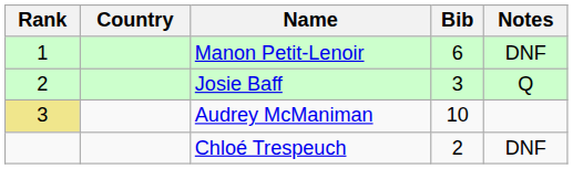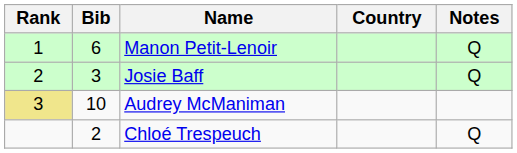columns swapped: Bib <-> Country
Manon Petit-Lenoir | Notes: DNF -> Q
Chloé Trespeuch | Notes: DNF -> Q
